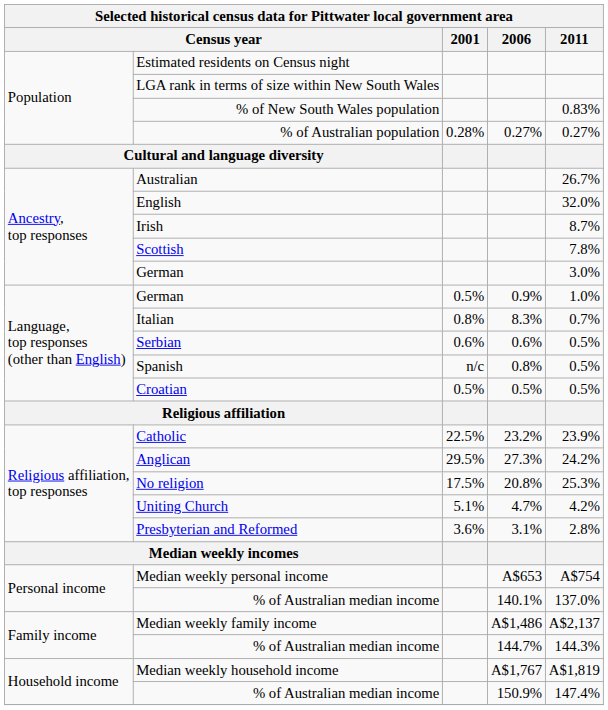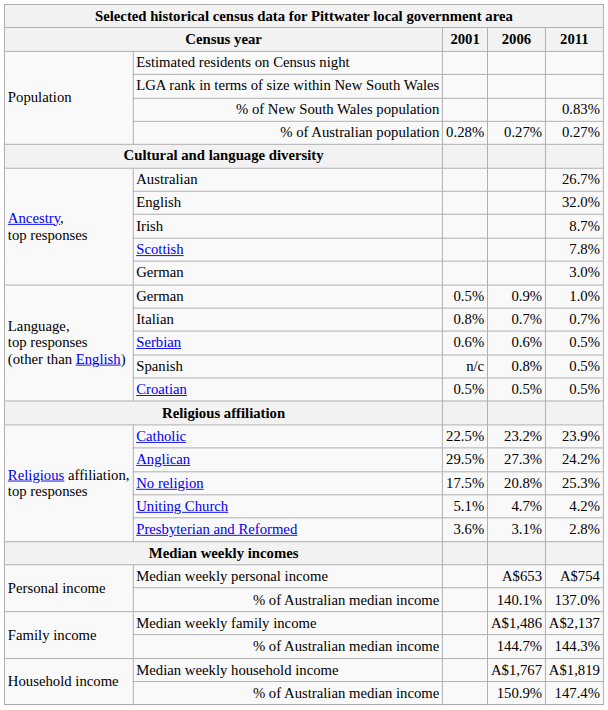Italian | 2006: 8.3% -> 0.7%
